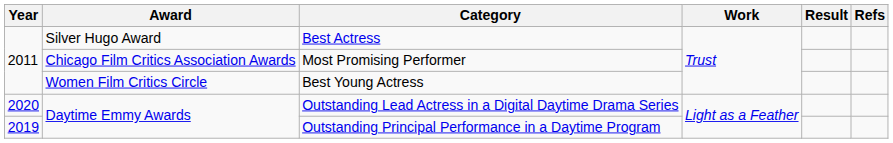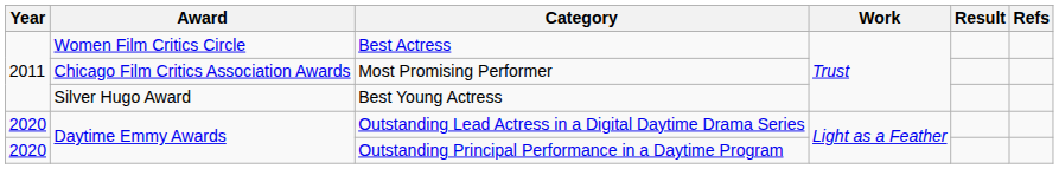Best Actress | Award: Silver Hugo Award -> Women Film Critics Circle
Best Young Actress | Award: Women Film Critics Circle -> Silver Hugo Award
Outstanding Principal Performance in a Daytime Program | Year: 2019 -> 2020
